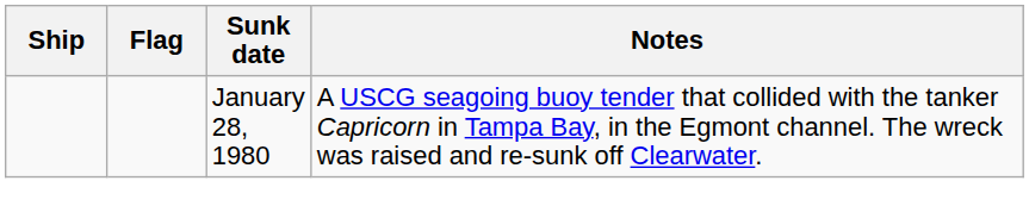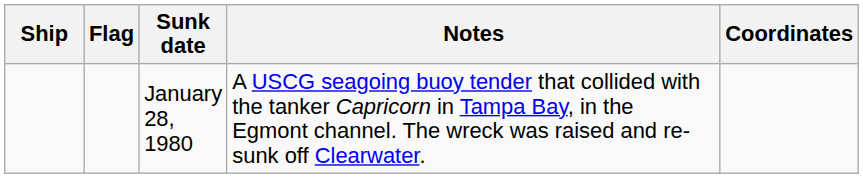+ column: Coordinates
